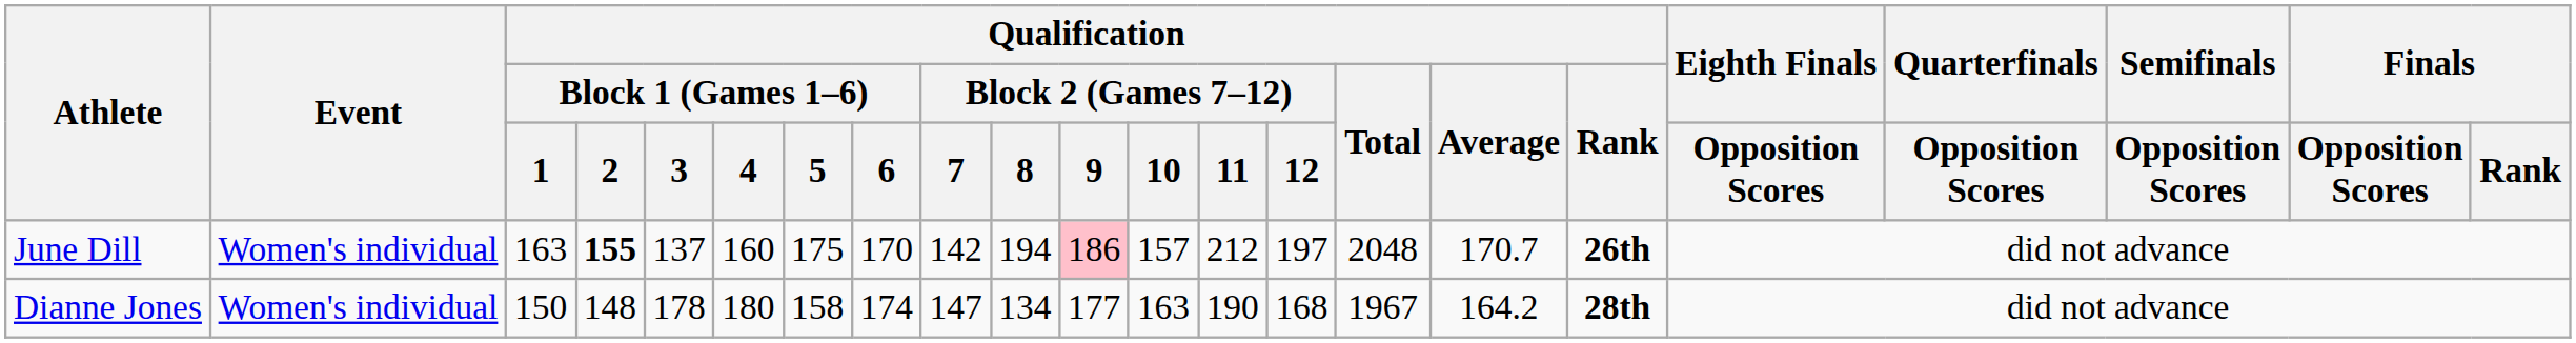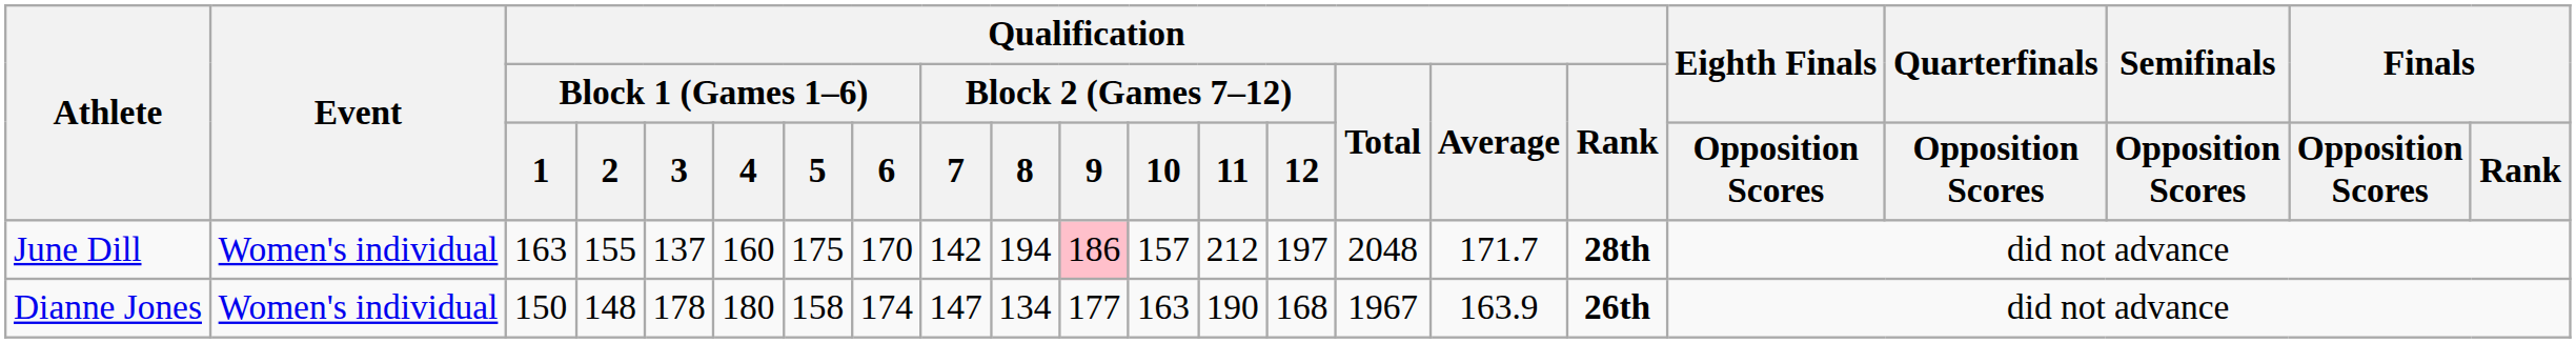June Dill | Qualification / Block 1 (Games 1–6) / 2: bold -> normal
June Dill | Qualification / Average: 170.7 -> 171.7
June Dill | Qualification / Rank: 26th -> 28th
Dianne Jones | Qualification / Average: 164.2 -> 163.9
Dianne Jones | Qualification / Rank: 28th -> 26th
